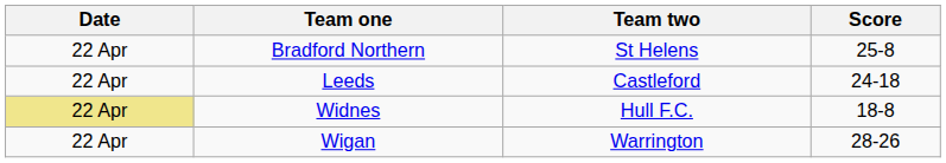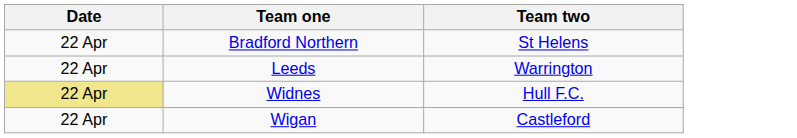- column: Score | 25-8 | 24-18 | 18-8 | 28-26
Leeds | Team two: Castleford -> Warrington
Wigan | Team two: Warrington -> Castleford
